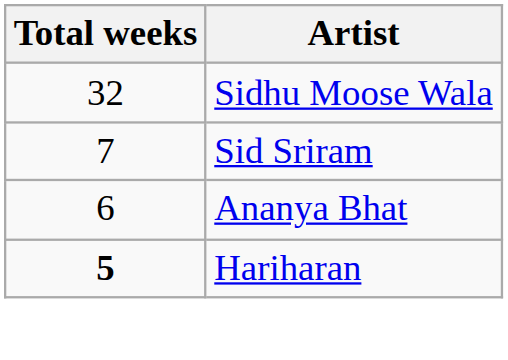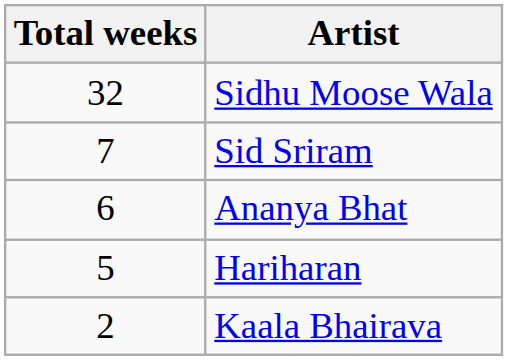Hariharan | Total weeks: bold -> normal
+ row: 2 | Kaala Bhairava
